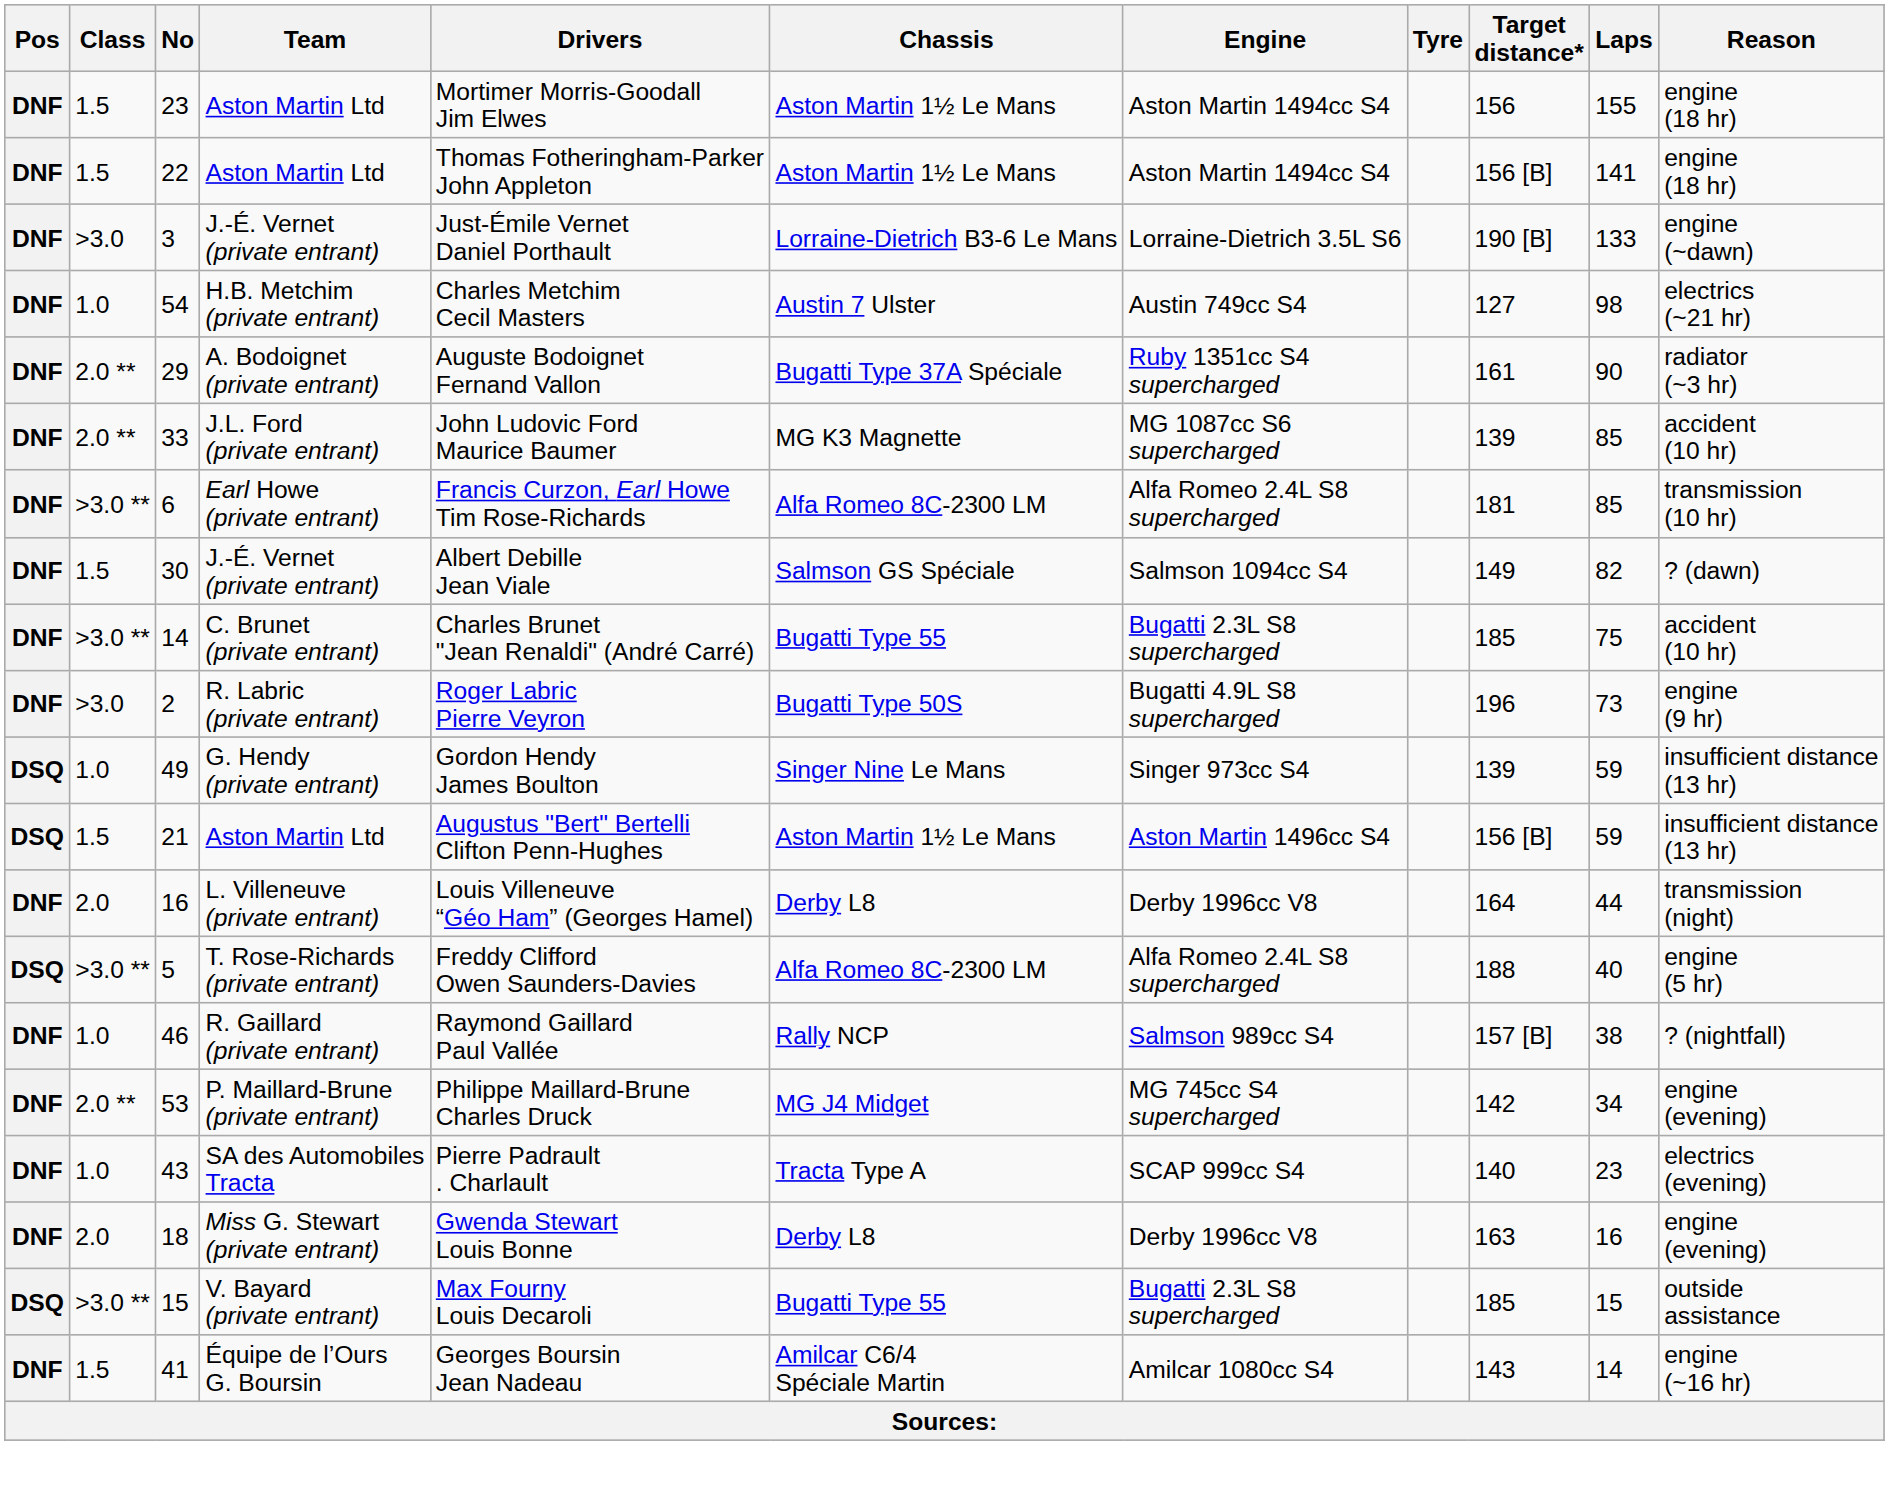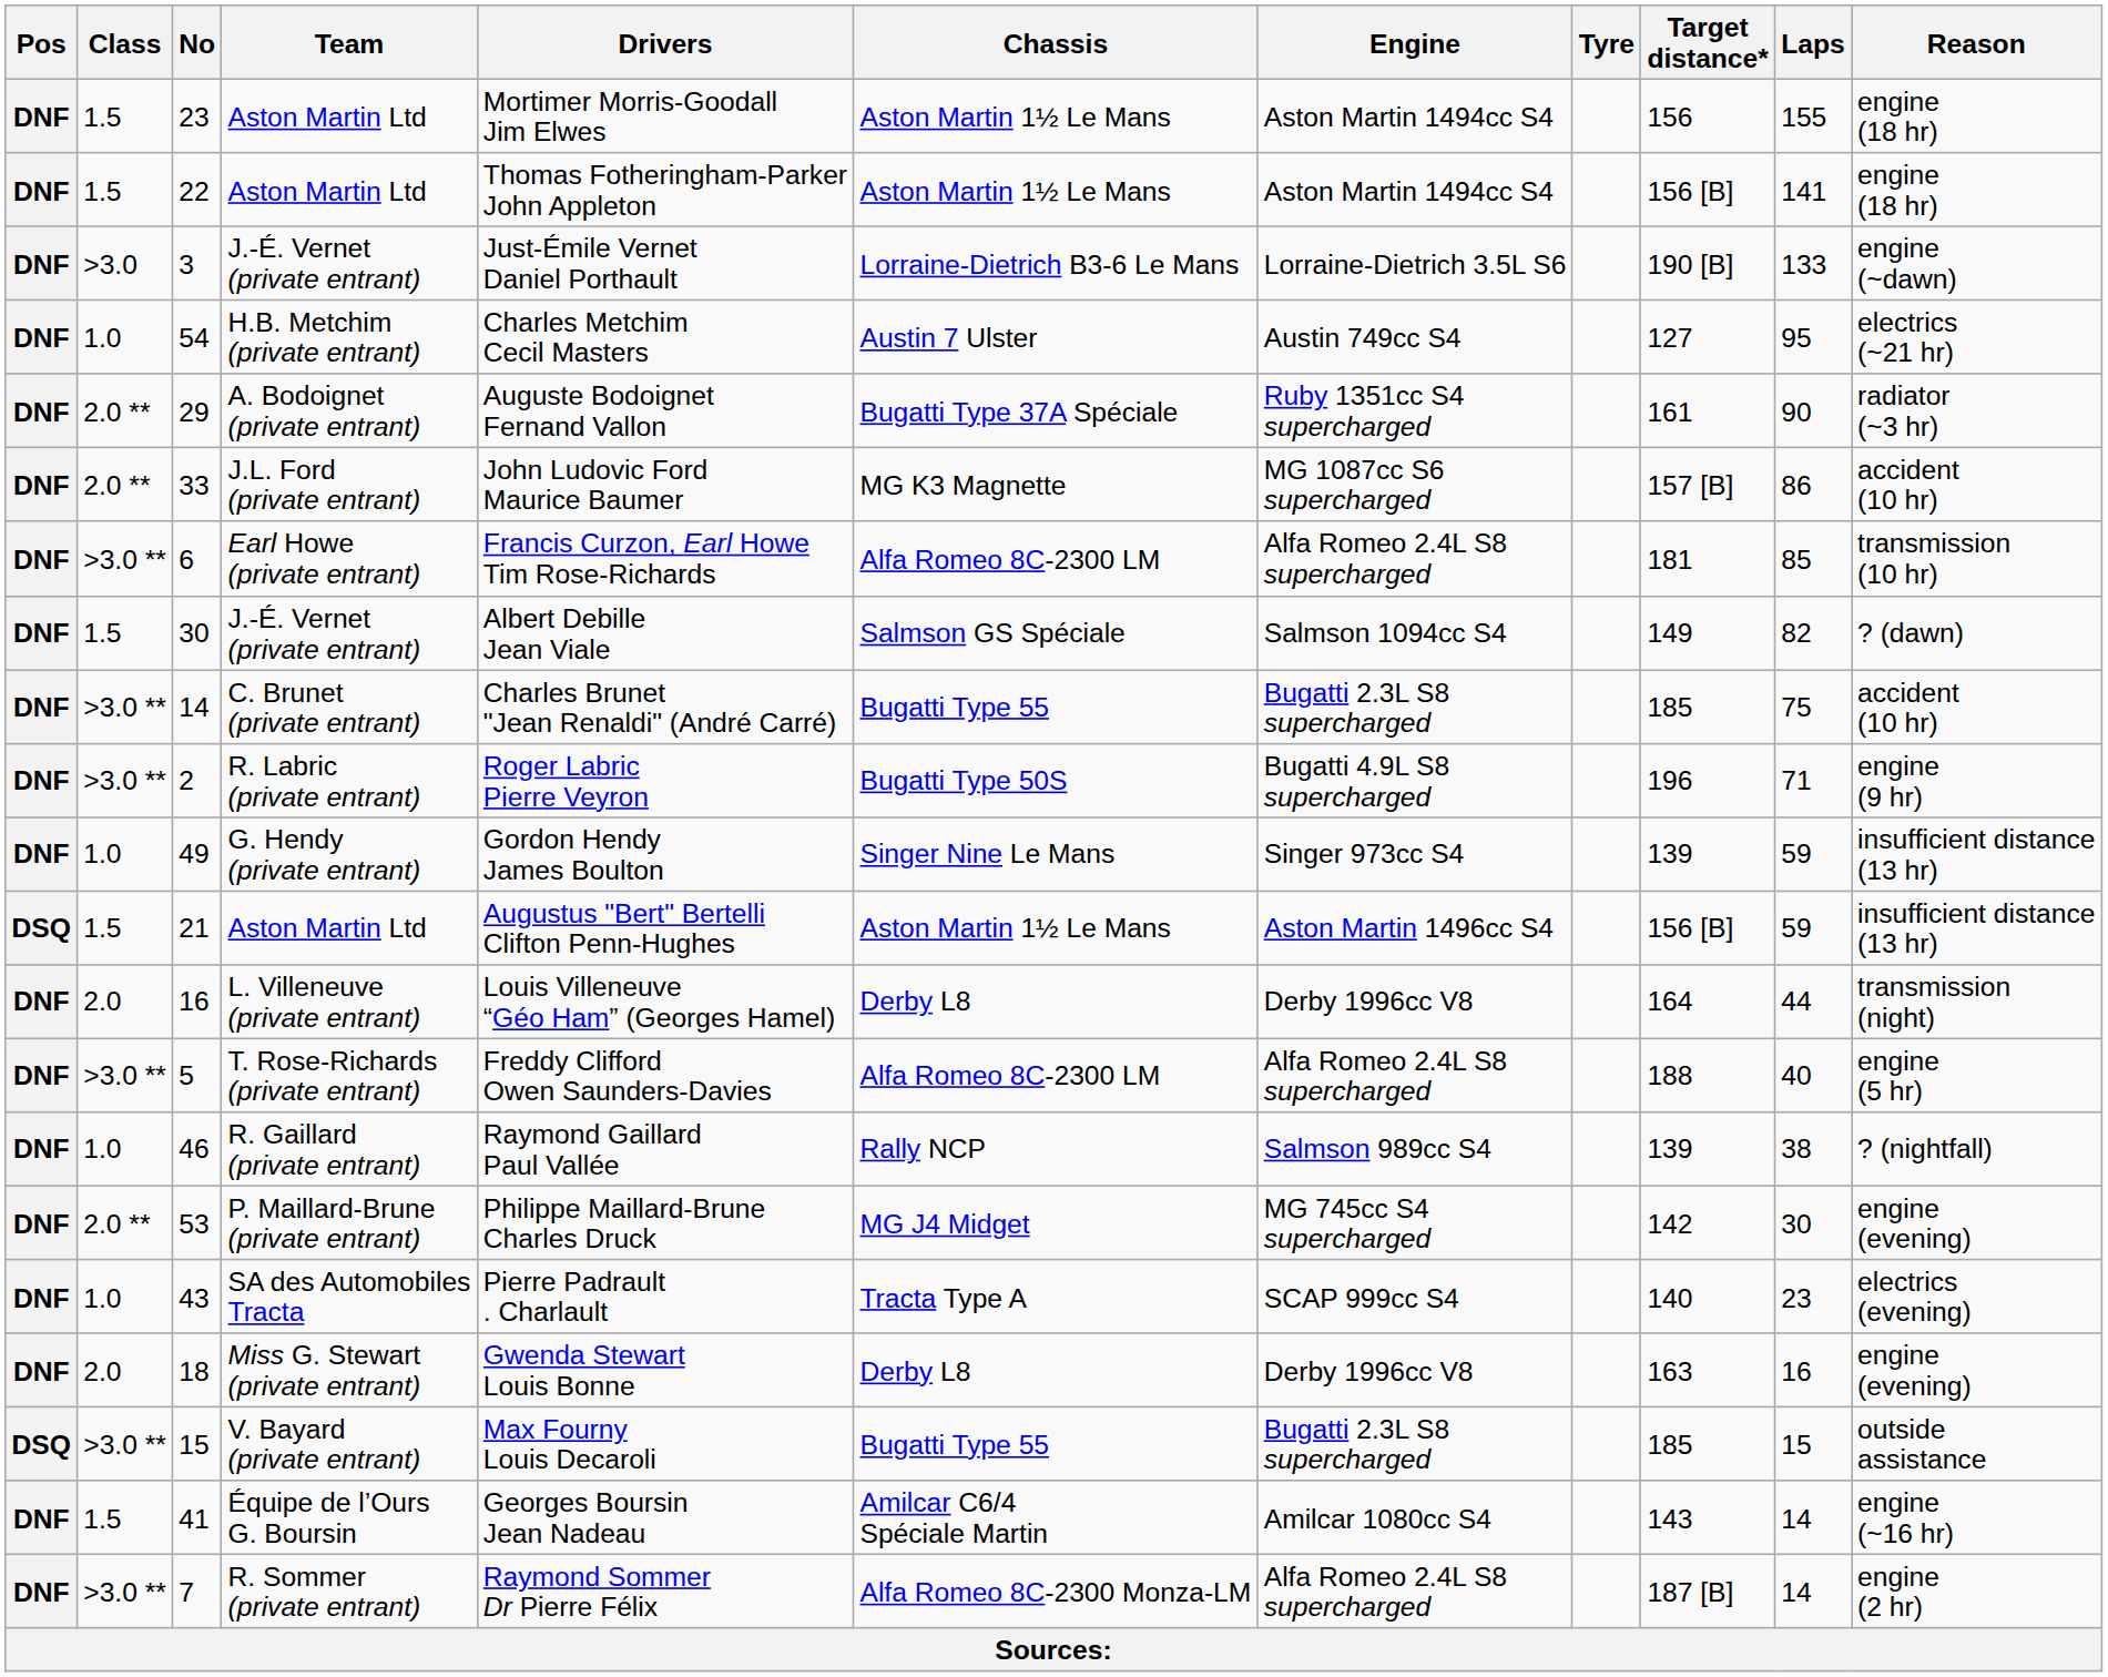54 | Laps: 98 -> 95
33 | Target distance*: 139 -> 157 [B]
33 | Laps: 85 -> 86
2 | Class: >3.0 -> >3.0 **
2 | Laps: 73 -> 71
49 | Pos: DSQ -> DNF
5 | Pos: DSQ -> DNF
46 | Target distance*: 157 [B] -> 139
53 | Laps: 34 -> 30
+ row: DNF | >3.0 ** | 7 | R. Sommer (private entrant) | Raymond Sommer Dr Pierre Félix | Alfa Romeo 8C-2300 Monza-LM | Alfa Romeo 2.4L S8 supercharged | 187 [B] | 14 | engine (2 hr)
